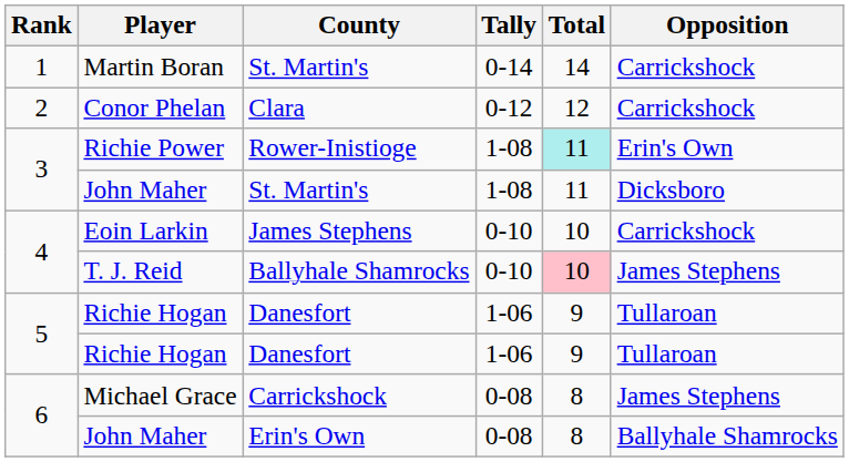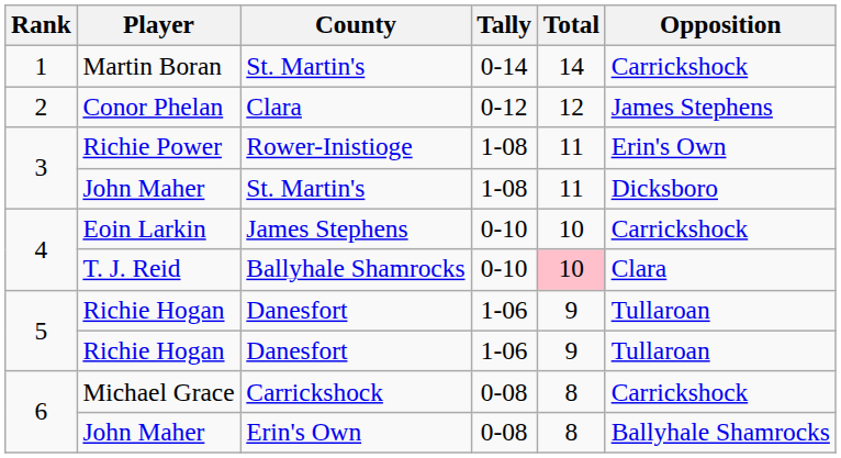Conor Phelan | Opposition: Carrickshock -> James Stephens
Richie Power | Total: paleturquoise background -> no background
T. J. Reid | Opposition: James Stephens -> Clara
Michael Grace | Opposition: James Stephens -> Carrickshock
